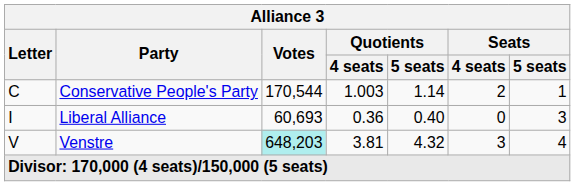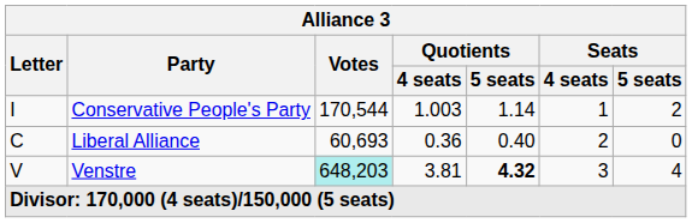Conservative People's Party | Letter: C -> I
Conservative People's Party | Seats / 4 seats: 2 -> 1
Conservative People's Party | Seats / 5 seats: 1 -> 2
Liberal Alliance | Letter: I -> C
Liberal Alliance | Seats / 4 seats: 0 -> 2
Liberal Alliance | Seats / 5 seats: 3 -> 0
Venstre | Quotients / 5 seats: normal -> bold
